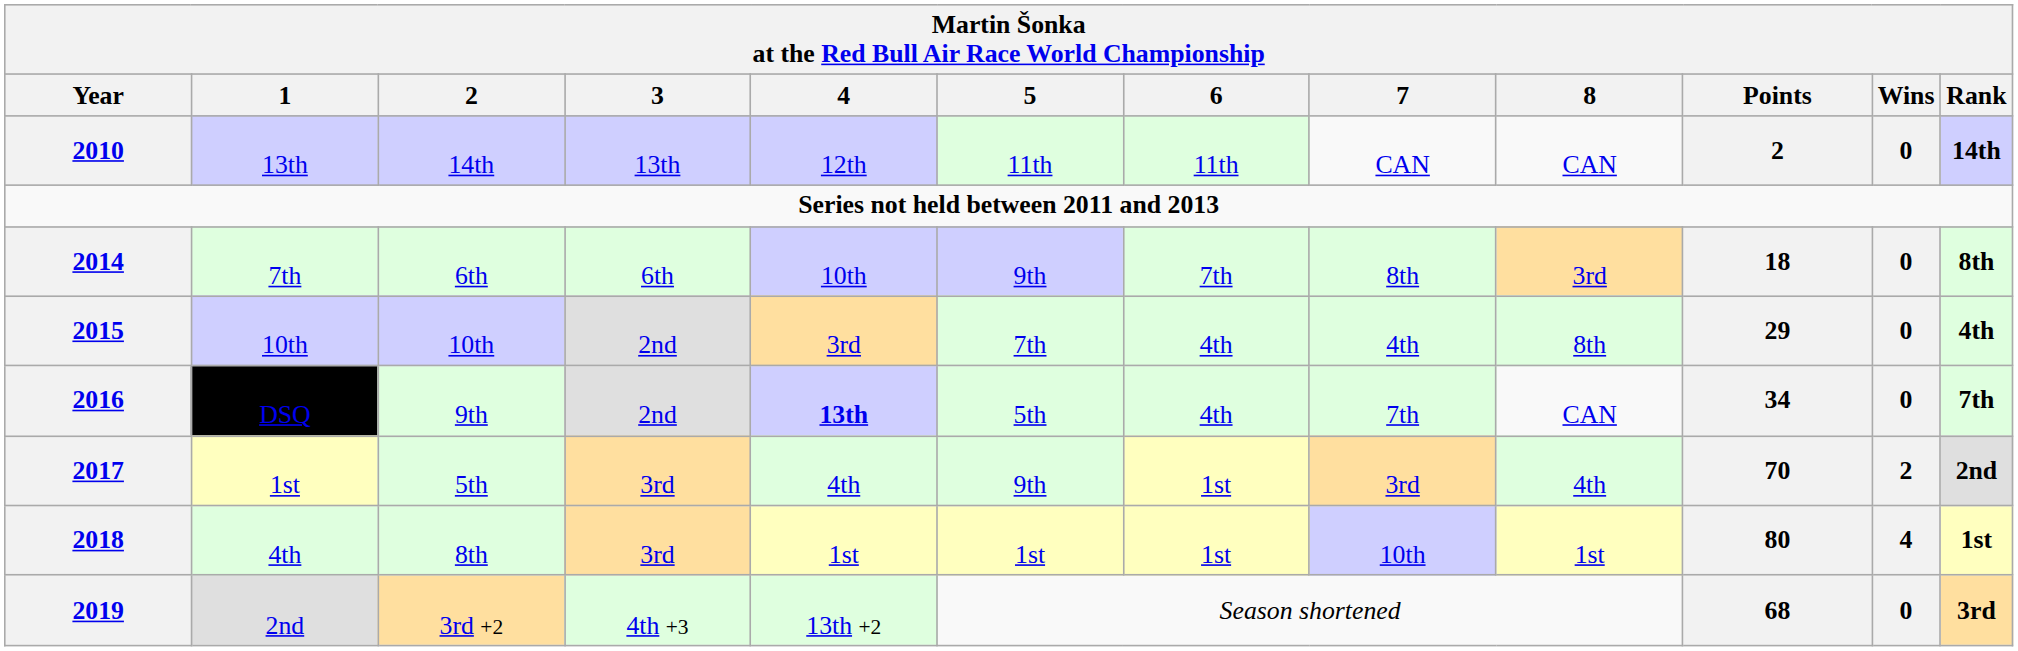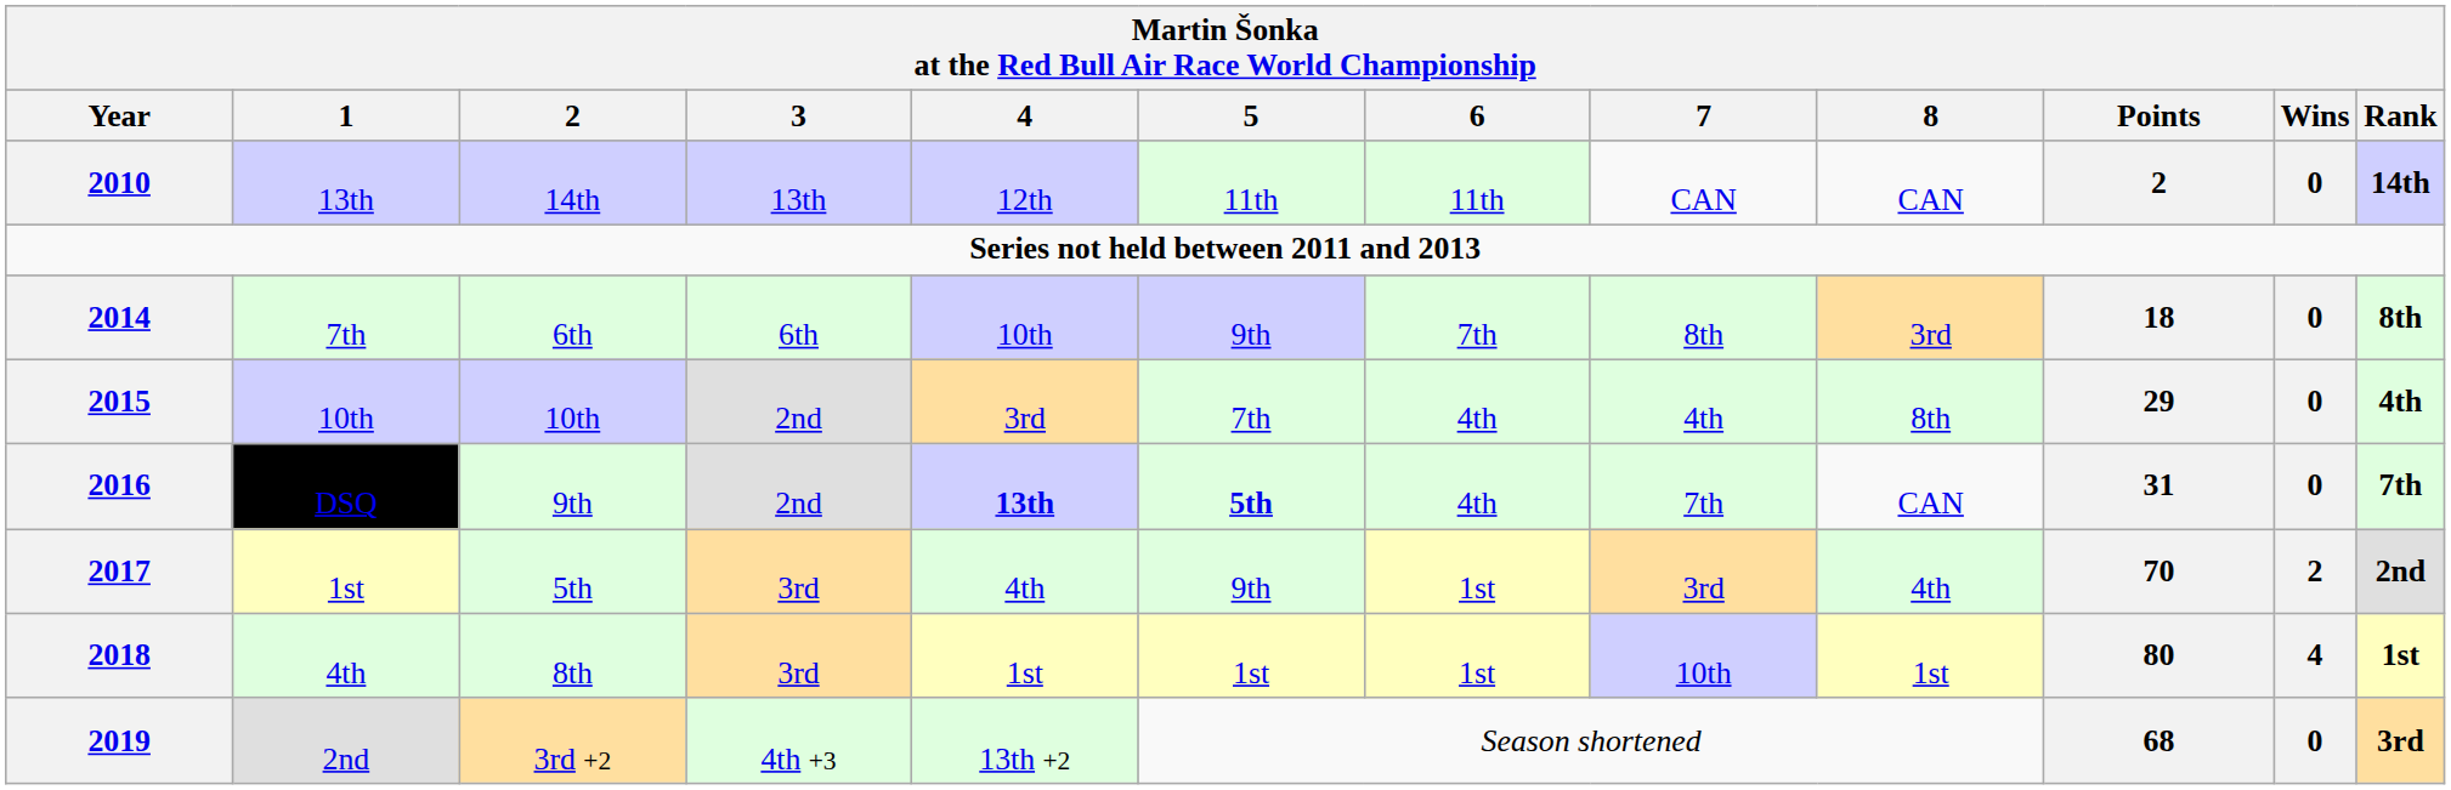DSQ | 5: normal -> bold
DSQ | Points: 34 -> 31
